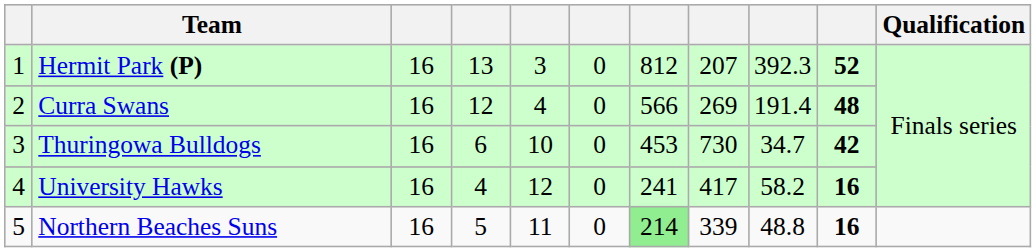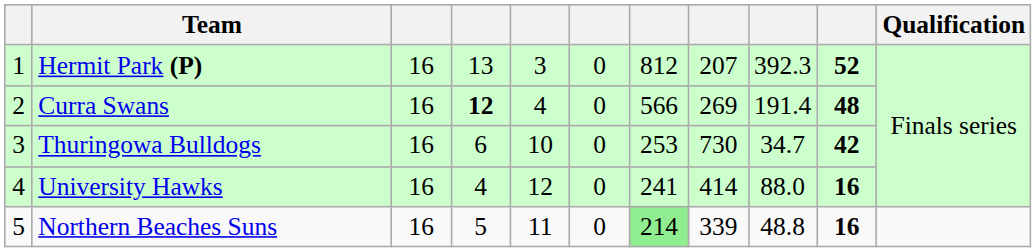Curra Swans | column 4: normal -> bold
Thuringowa Bulldogs | column 7: 453 -> 253
University Hawks | column 8: 417 -> 414
University Hawks | column 9: 58.2 -> 88.0
